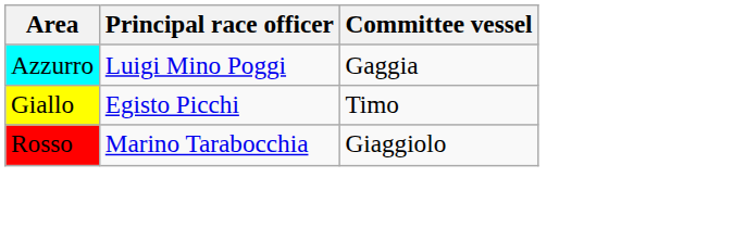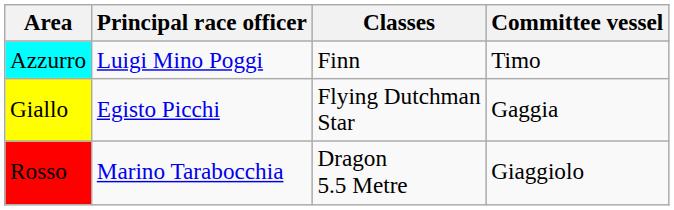+ column: Classes | Finn | Flying Dutchman Star | Dragon 5.5 Metre
Azzurro | Committee vessel: Gaggia -> Timo
Giallo | Committee vessel: Timo -> Gaggia
